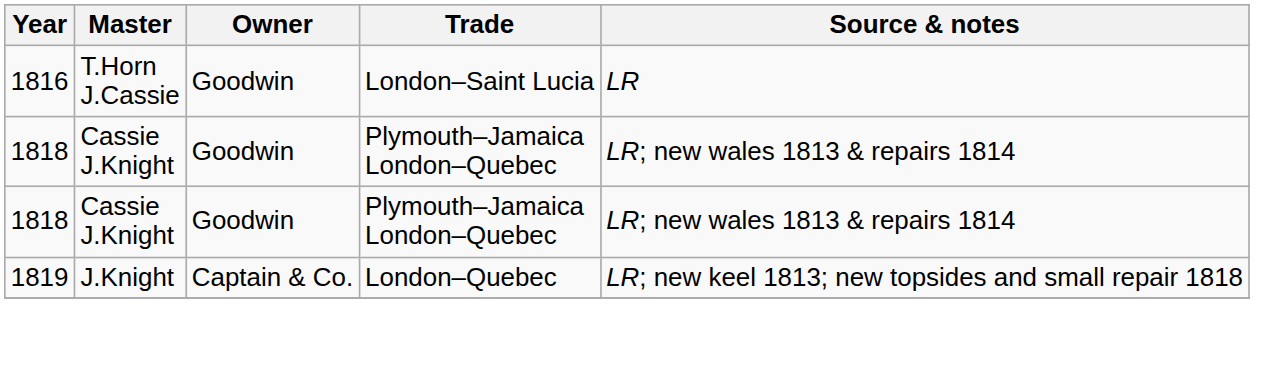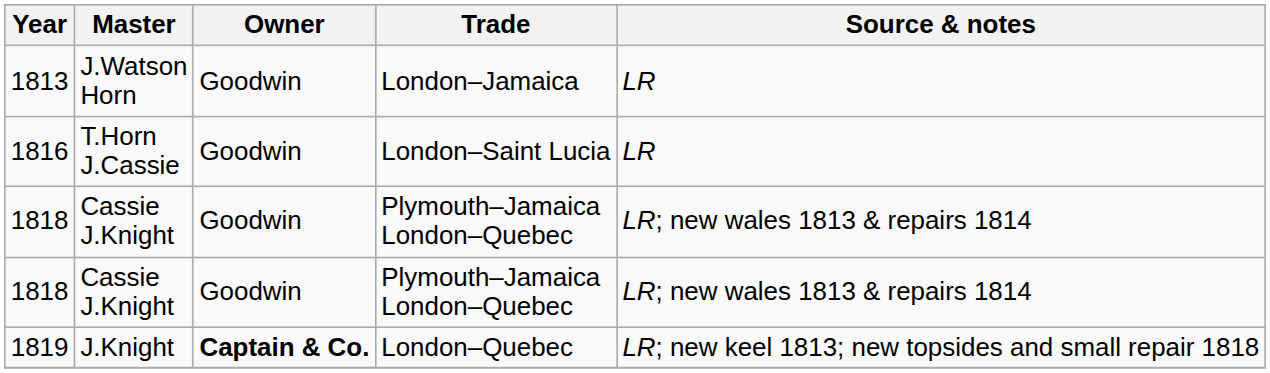+ row: 1813 | J.Watson Horn | Goodwin | London–Jamaica | LR
1819 | Owner: normal -> bold
